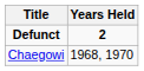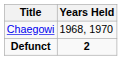rows swapped: Defunct <-> Chaegowi
